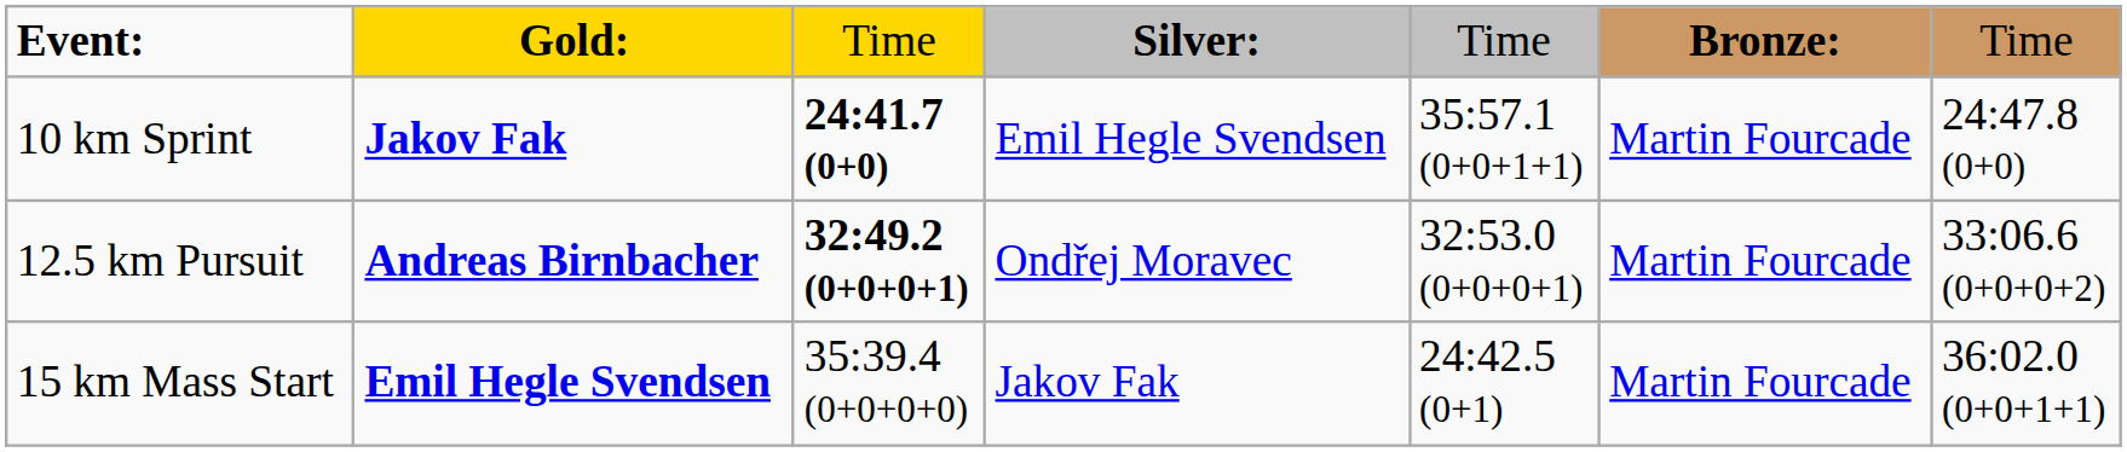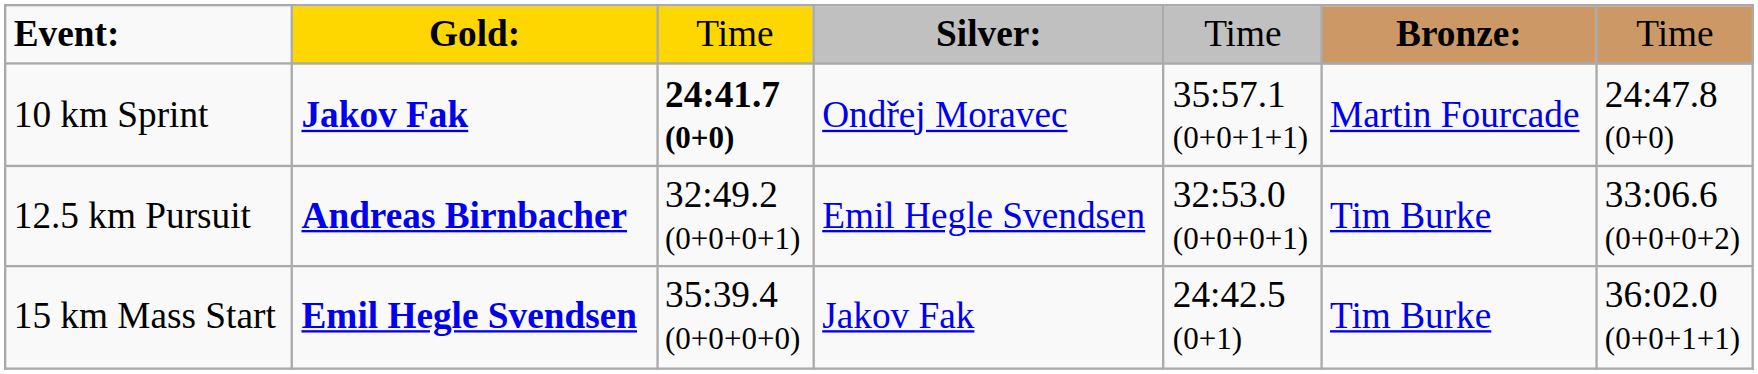10 km Sprint | column 4: Emil Hegle Svendsen -> Ondřej Moravec
12.5 km Pursuit | column 3: bold -> normal
12.5 km Pursuit | column 4: Ondřej Moravec -> Emil Hegle Svendsen
12.5 km Pursuit | column 6: Martin Fourcade -> Tim Burke
15 km Mass Start | column 6: Martin Fourcade -> Tim Burke
